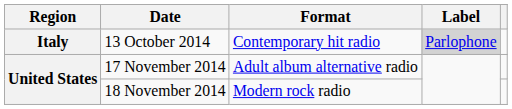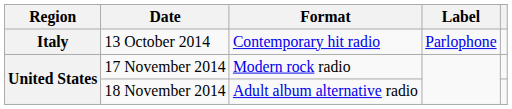13 October 2014 | Label: lightgrey background -> no background
17 November 2014 | Format: Adult album alternative radio -> Modern rock radio
18 November 2014 | Format: Modern rock radio -> Adult album alternative radio
